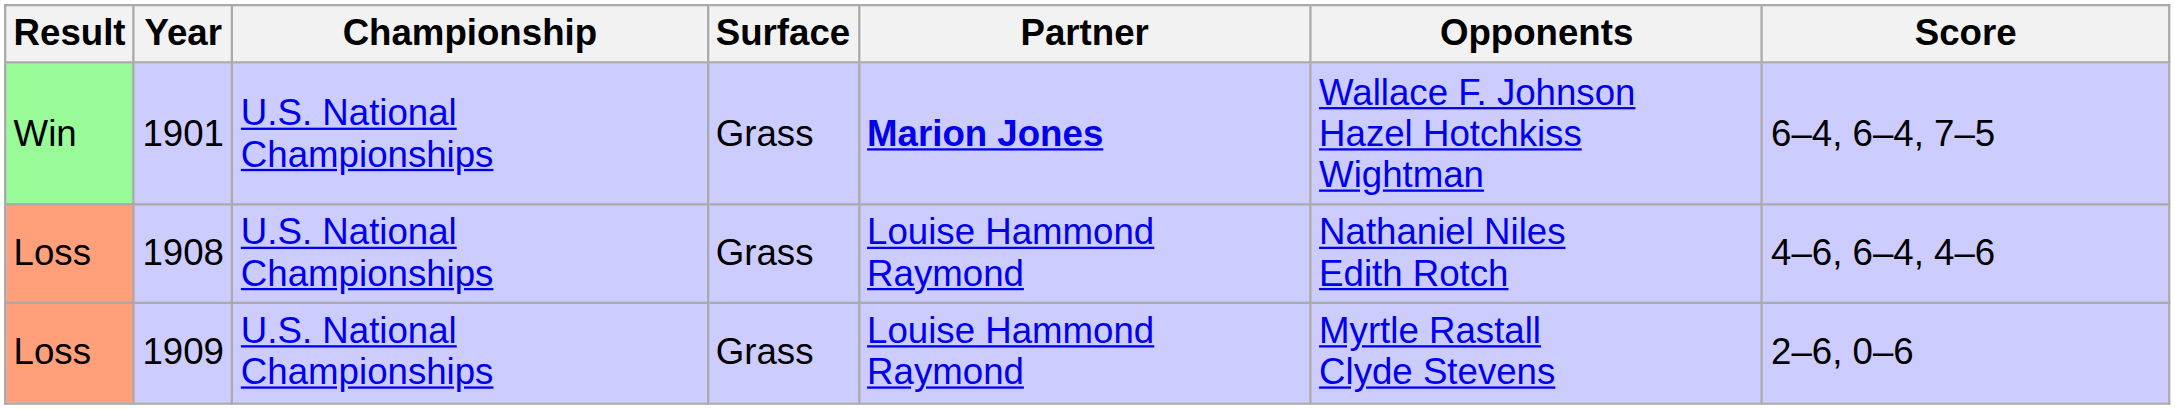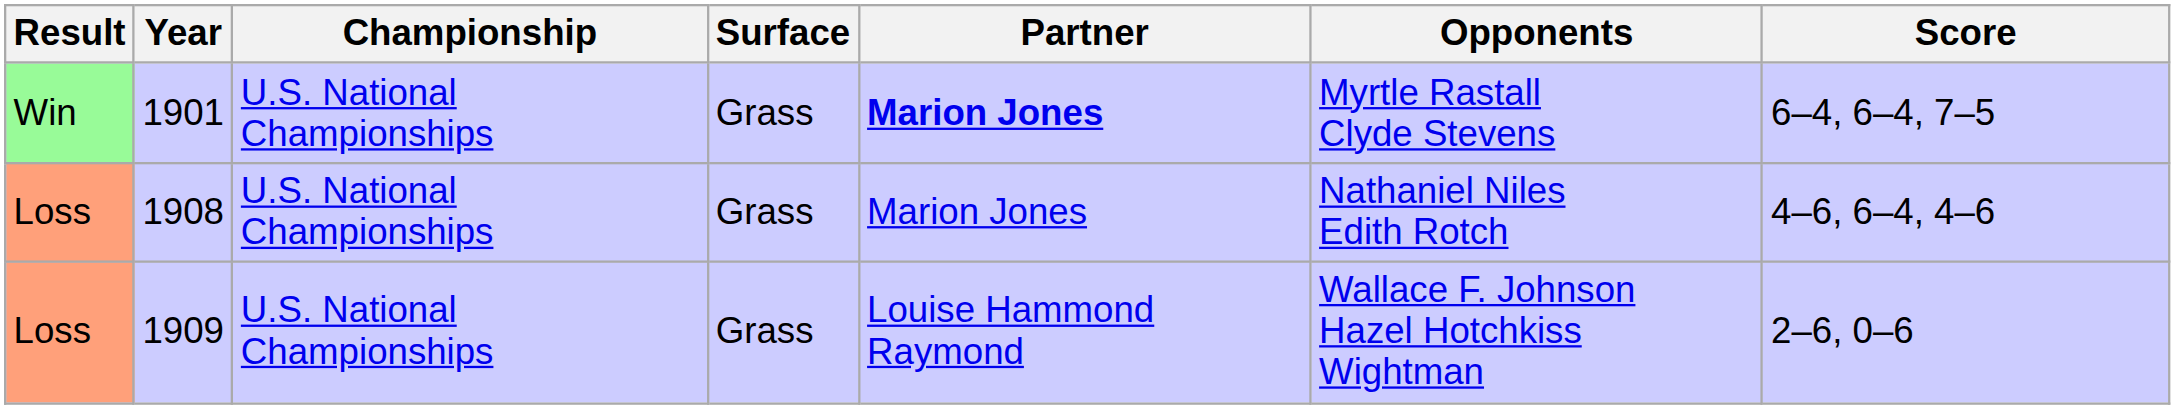1901 | Opponents: Wallace F. Johnson Hazel Hotchkiss Wightman -> Myrtle Rastall Clyde Stevens
1908 | Partner: Louise Hammond Raymond -> Marion Jones
1909 | Opponents: Myrtle Rastall Clyde Stevens -> Wallace F. Johnson Hazel Hotchkiss Wightman
